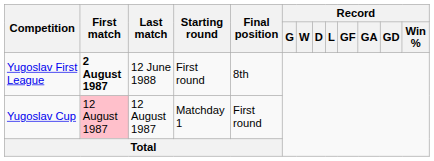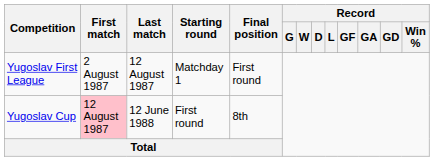Yugoslav First League | First match: bold -> normal
Yugoslav First League | Last match: 12 June 1988 -> 12 August 1987
Yugoslav First League | Starting round: First round -> Matchday 1
Yugoslav First League | Final position: 8th -> First round
Yugoslav Cup | Last match: 12 August 1987 -> 12 June 1988
Yugoslav Cup | Starting round: Matchday 1 -> First round
Yugoslav Cup | Final position: First round -> 8th
